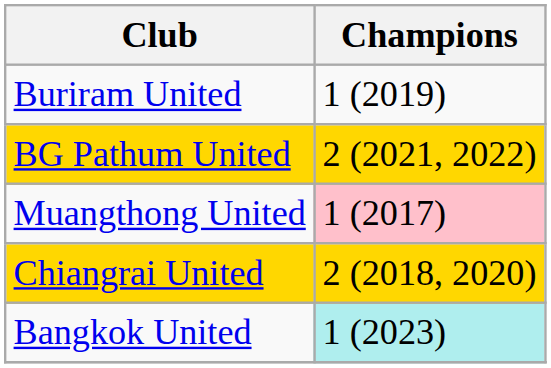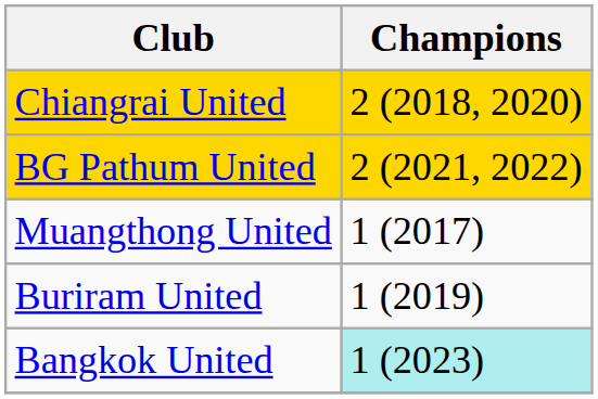rows swapped: Chiangrai United <-> Buriram United
Muangthong United | Champions: pink background -> no background
